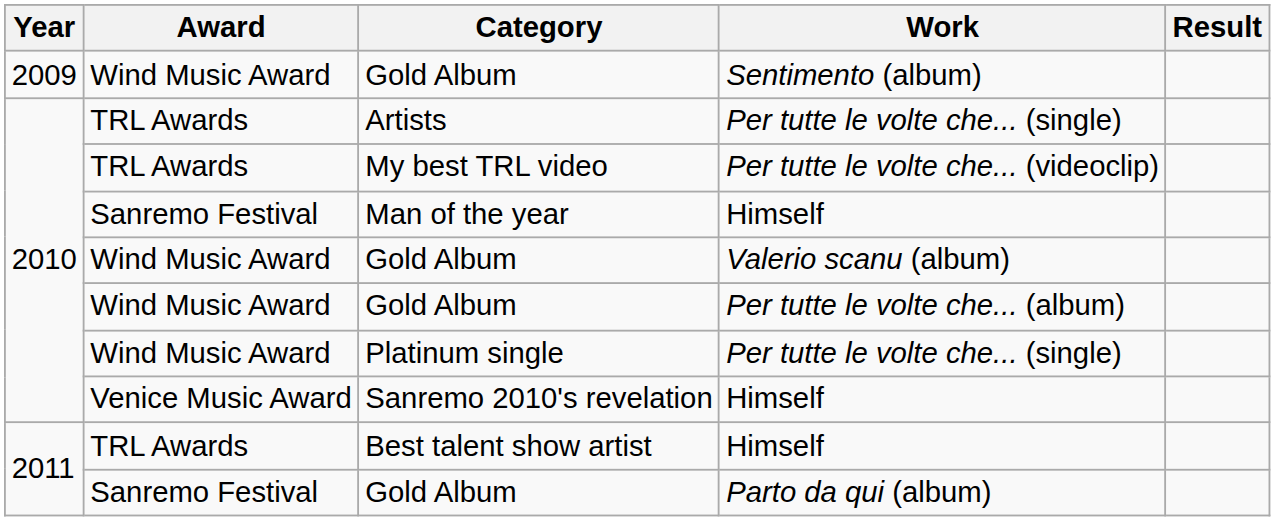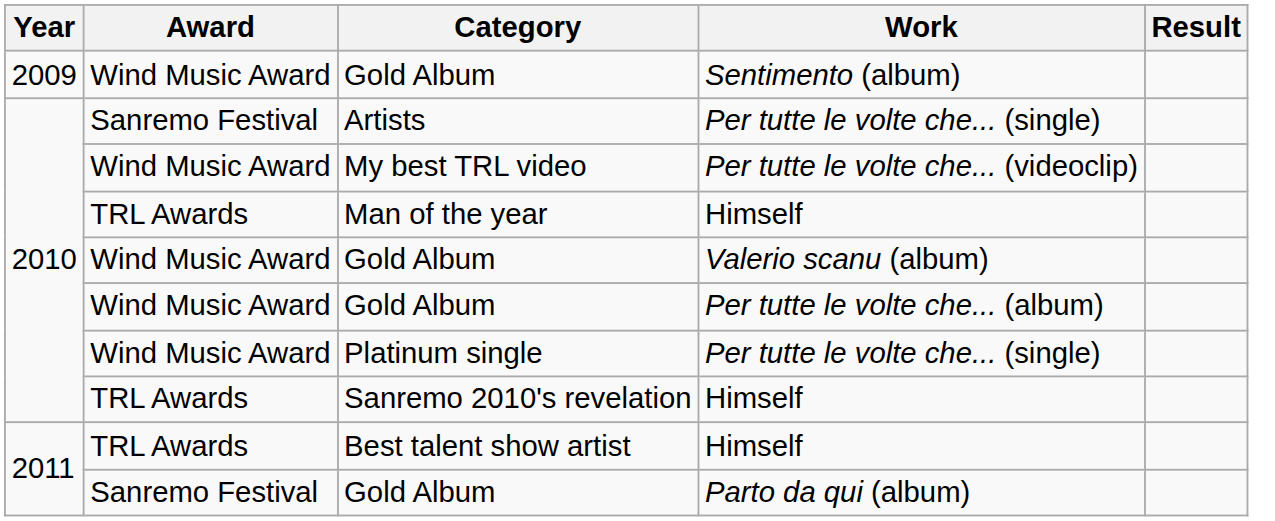Artists | Award: TRL Awards -> Sanremo Festival
My best TRL video | Award: TRL Awards -> Wind Music Award
Man of the year | Award: Sanremo Festival -> TRL Awards
Sanremo 2010's revelation | Award: Venice Music Award -> TRL Awards
